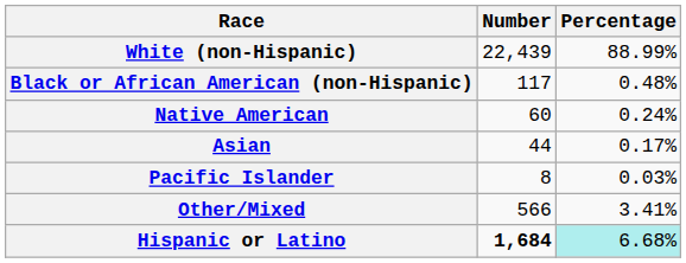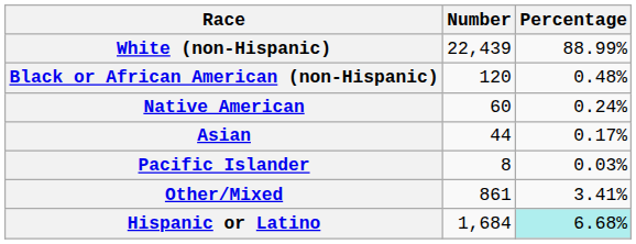Black or African American (non-Hispanic) | Number: 117 -> 120
Other/Mixed | Number: 566 -> 861
Hispanic or Latino | Number: bold -> normal
